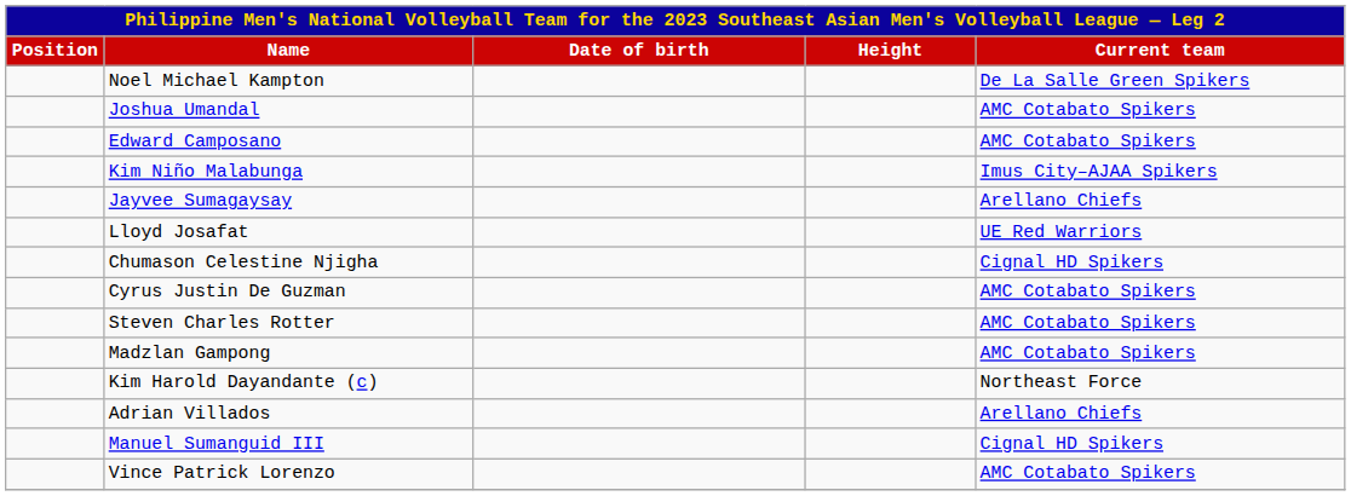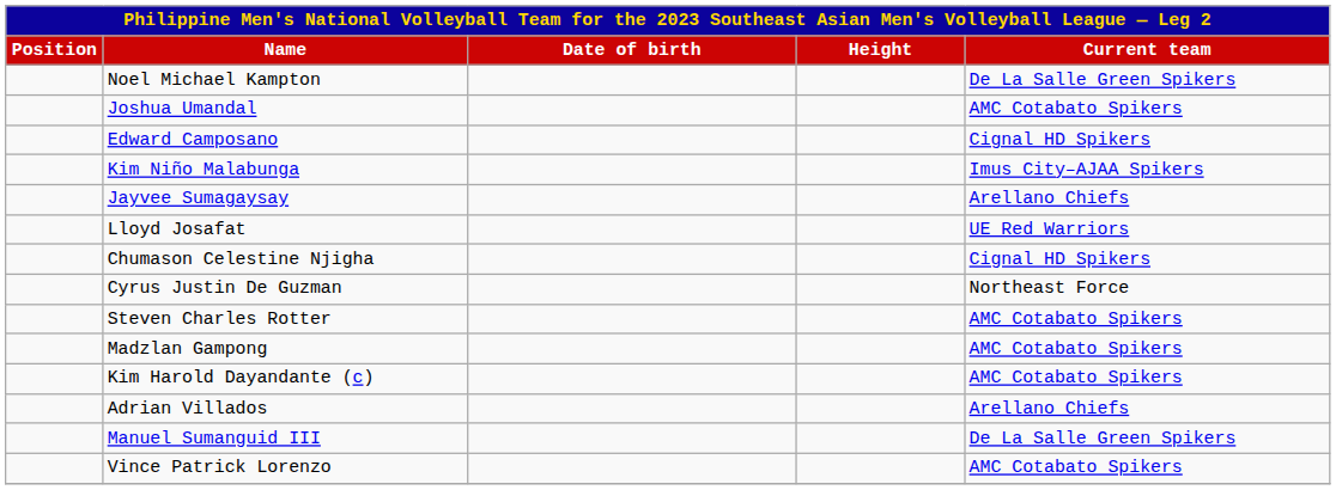Edward Camposano | Current team: AMC Cotabato Spikers -> Cignal HD Spikers
Cyrus Justin De Guzman | Current team: AMC Cotabato Spikers -> Northeast Force
Kim Harold Dayandante (c) | Current team: Northeast Force -> AMC Cotabato Spikers
Manuel Sumanguid III | Current team: Cignal HD Spikers -> De La Salle Green Spikers
